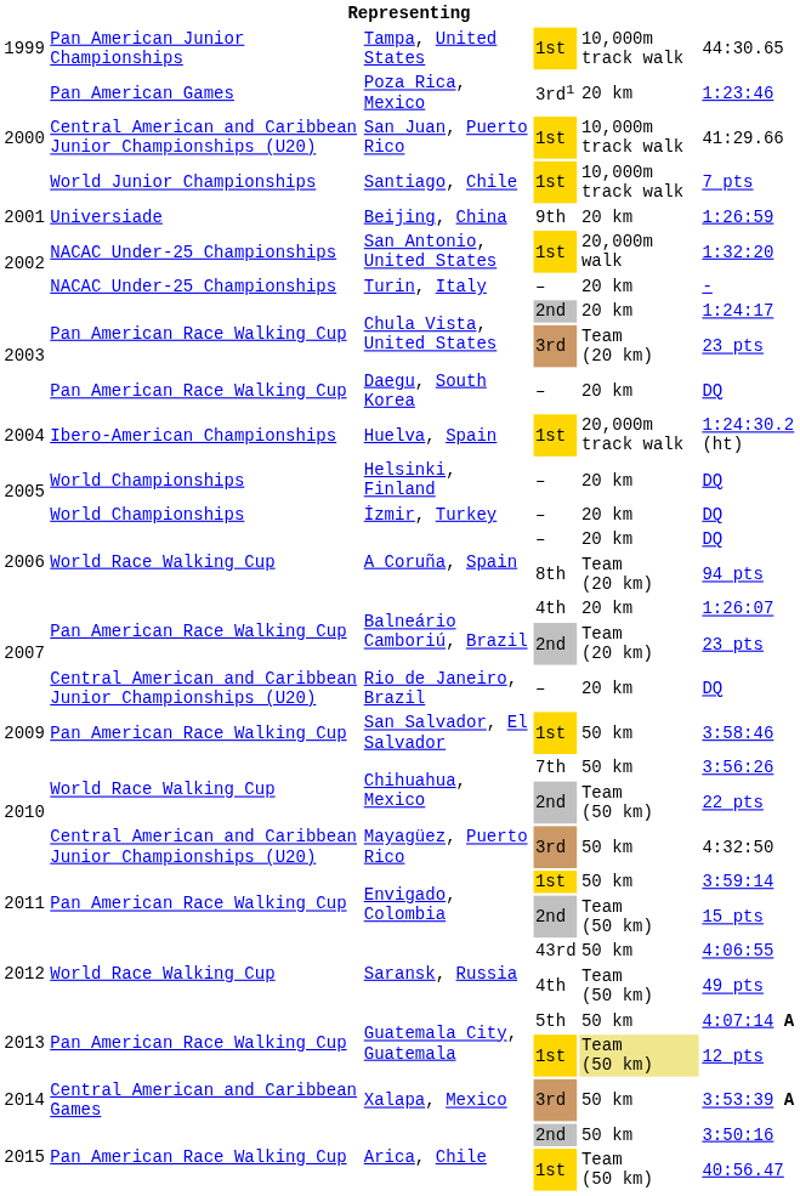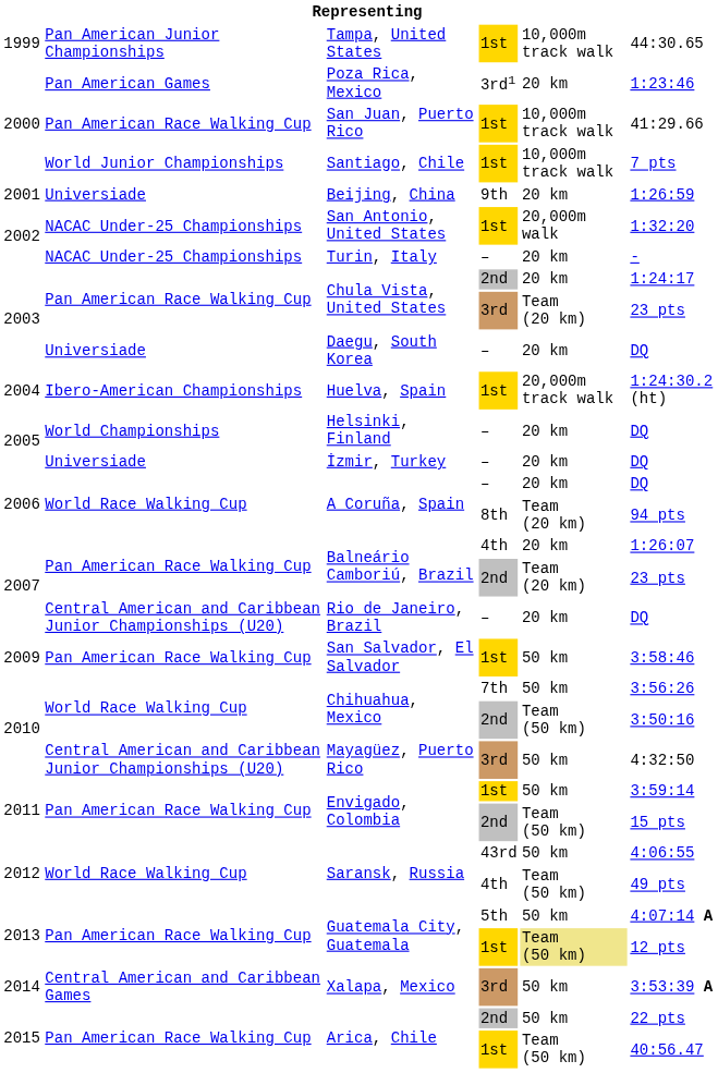San Juan, Puerto Rico | column 2: Central American and Caribbean Junior Championships (U20) -> Pan American Race Walking Cup
Daegu, South Korea | column 2: Pan American Race Walking Cup -> Universiade
İzmir, Turkey | column 2: World Championships -> Universiade
Chihuahua, Mexico / 2nd | column 6: 22 pts -> 3:50:16
Arica, Chile / 2nd | column 6: 3:50:16 -> 22 pts
